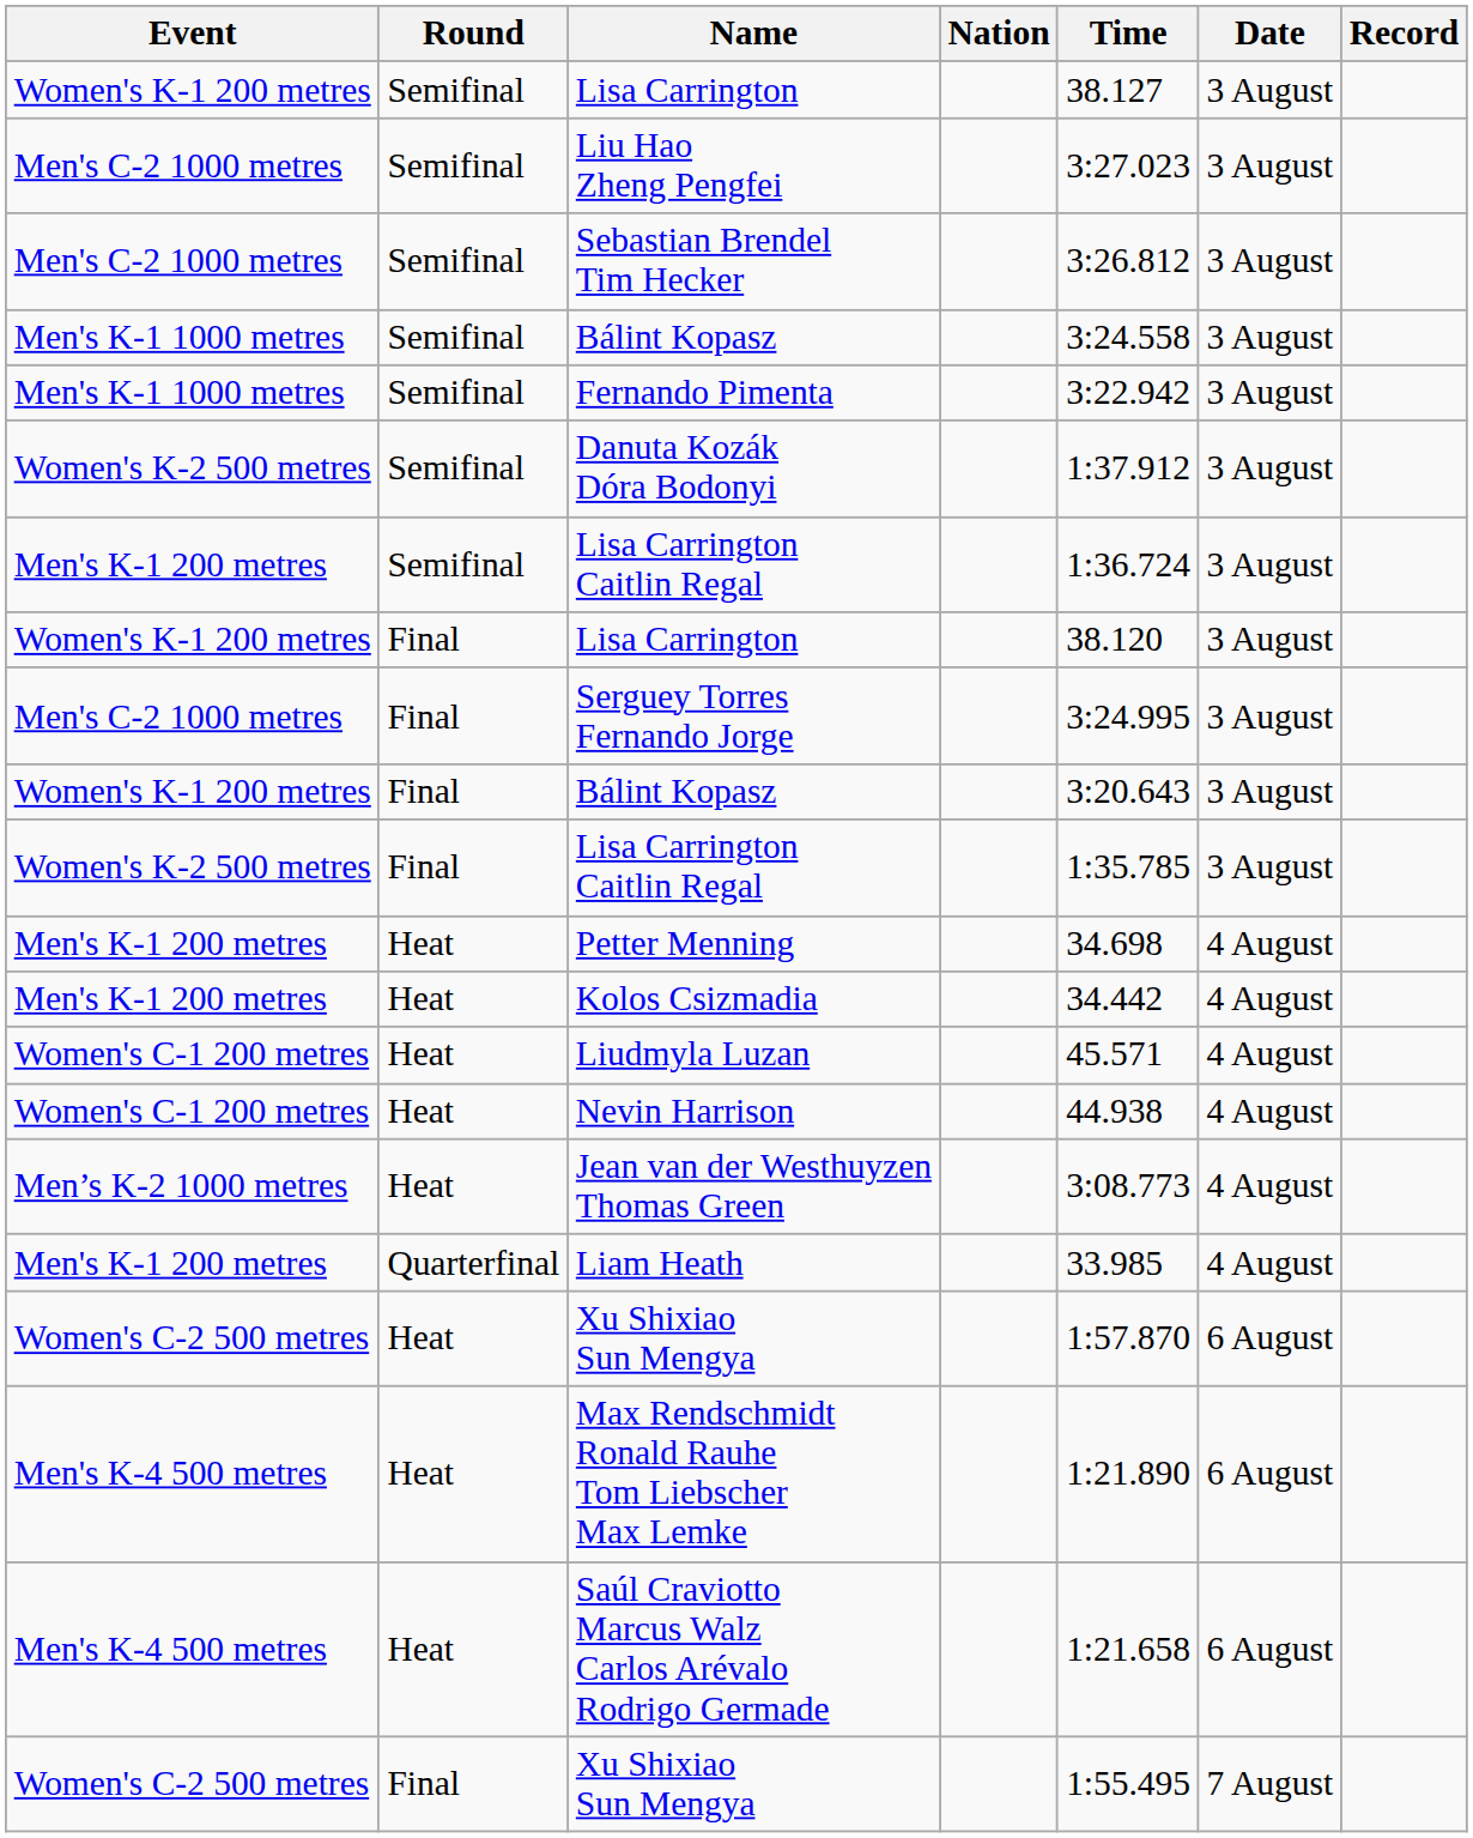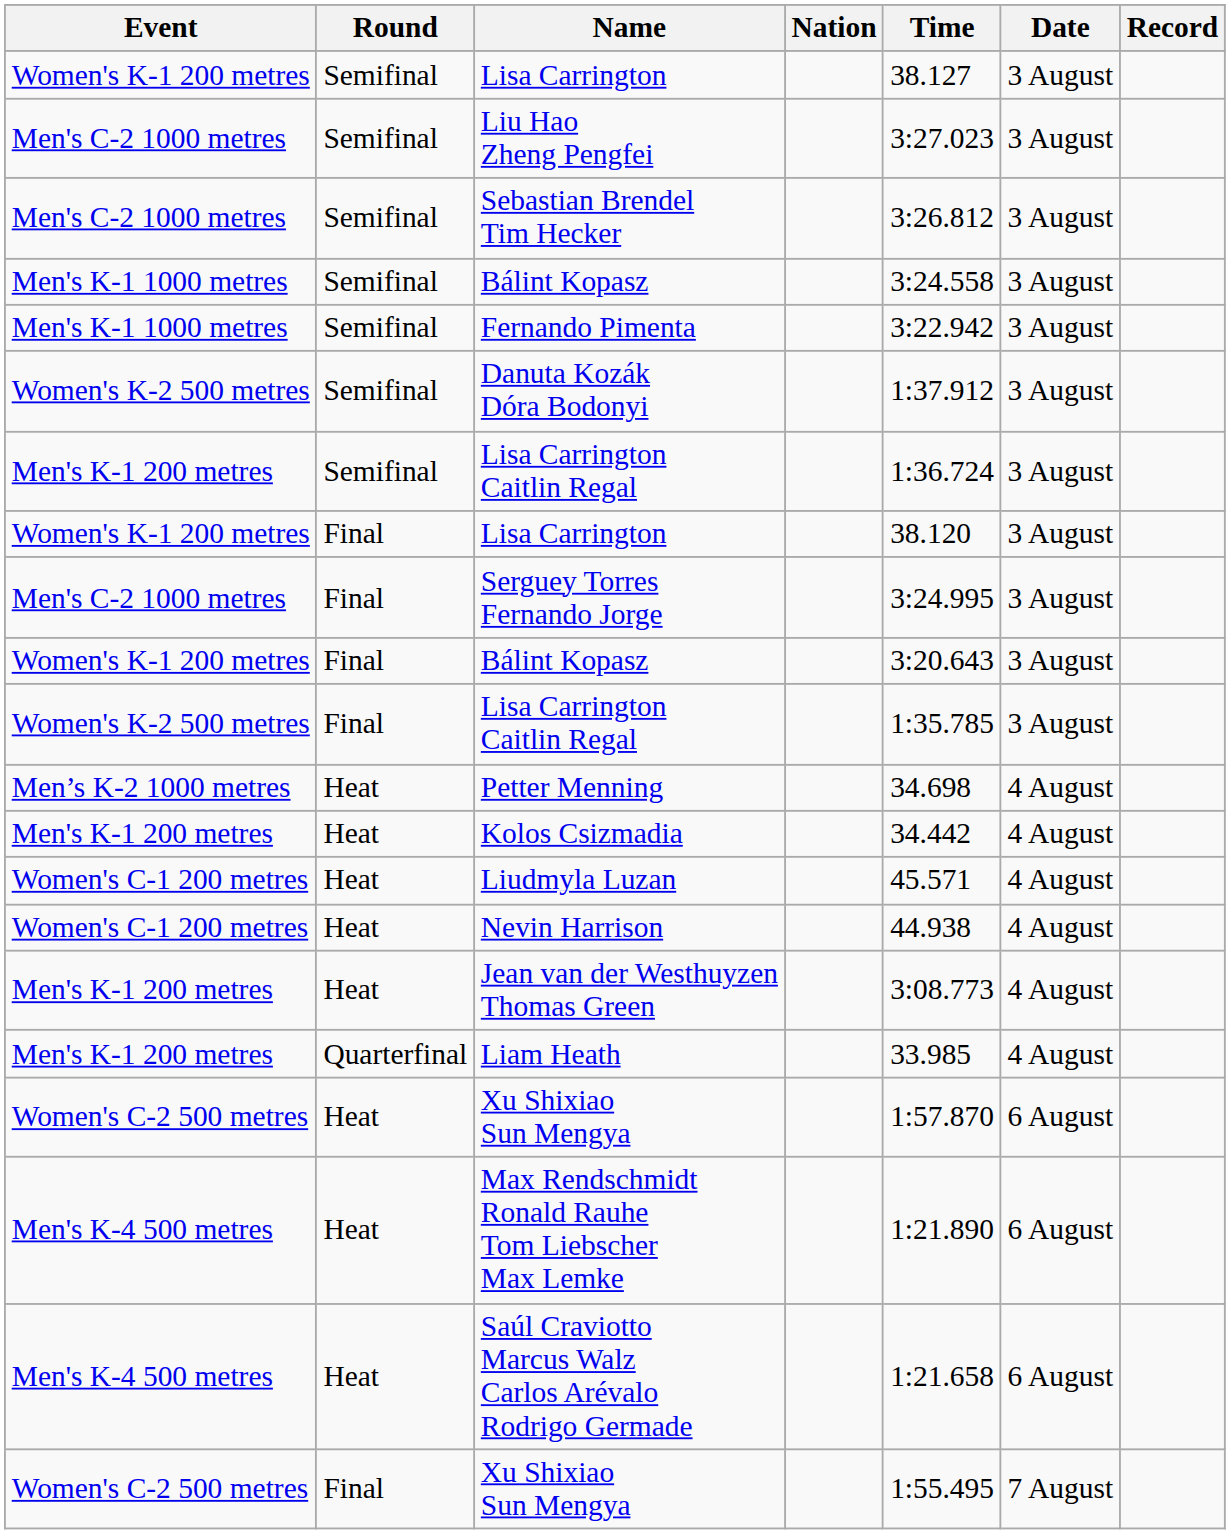Petter Menning | Event: Men's K-1 200 metres -> Men’s K-2 1000 metres
Jean van der Westhuyzen Thomas Green | Event: Men’s K-2 1000 metres -> Men's K-1 200 metres
